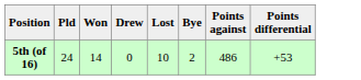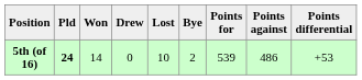+ column: Points for | 539
5th (of 16) | Pld: normal -> bold
